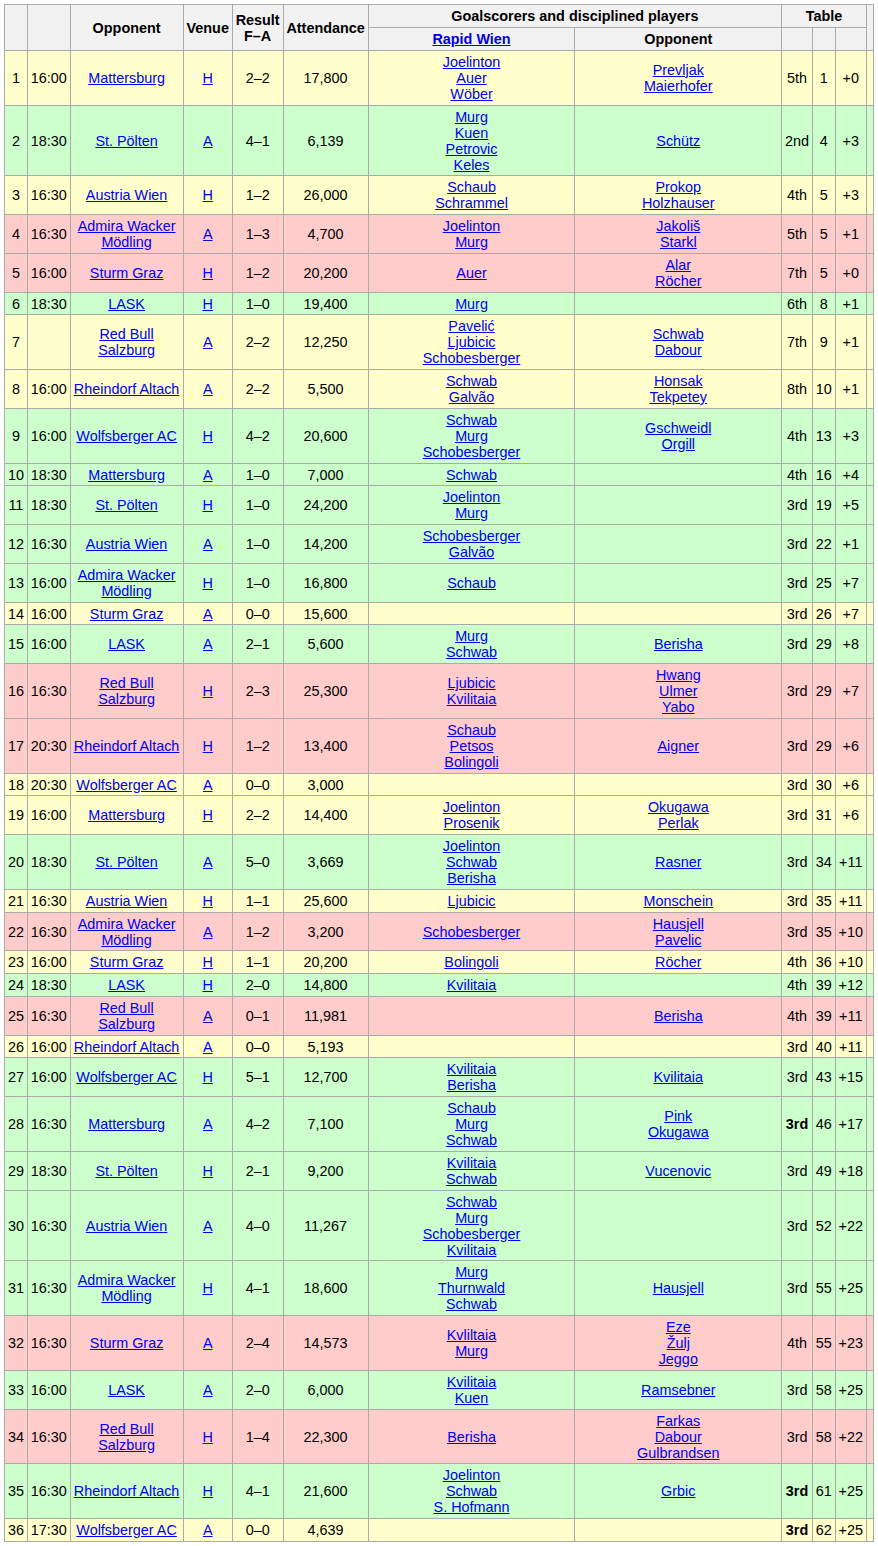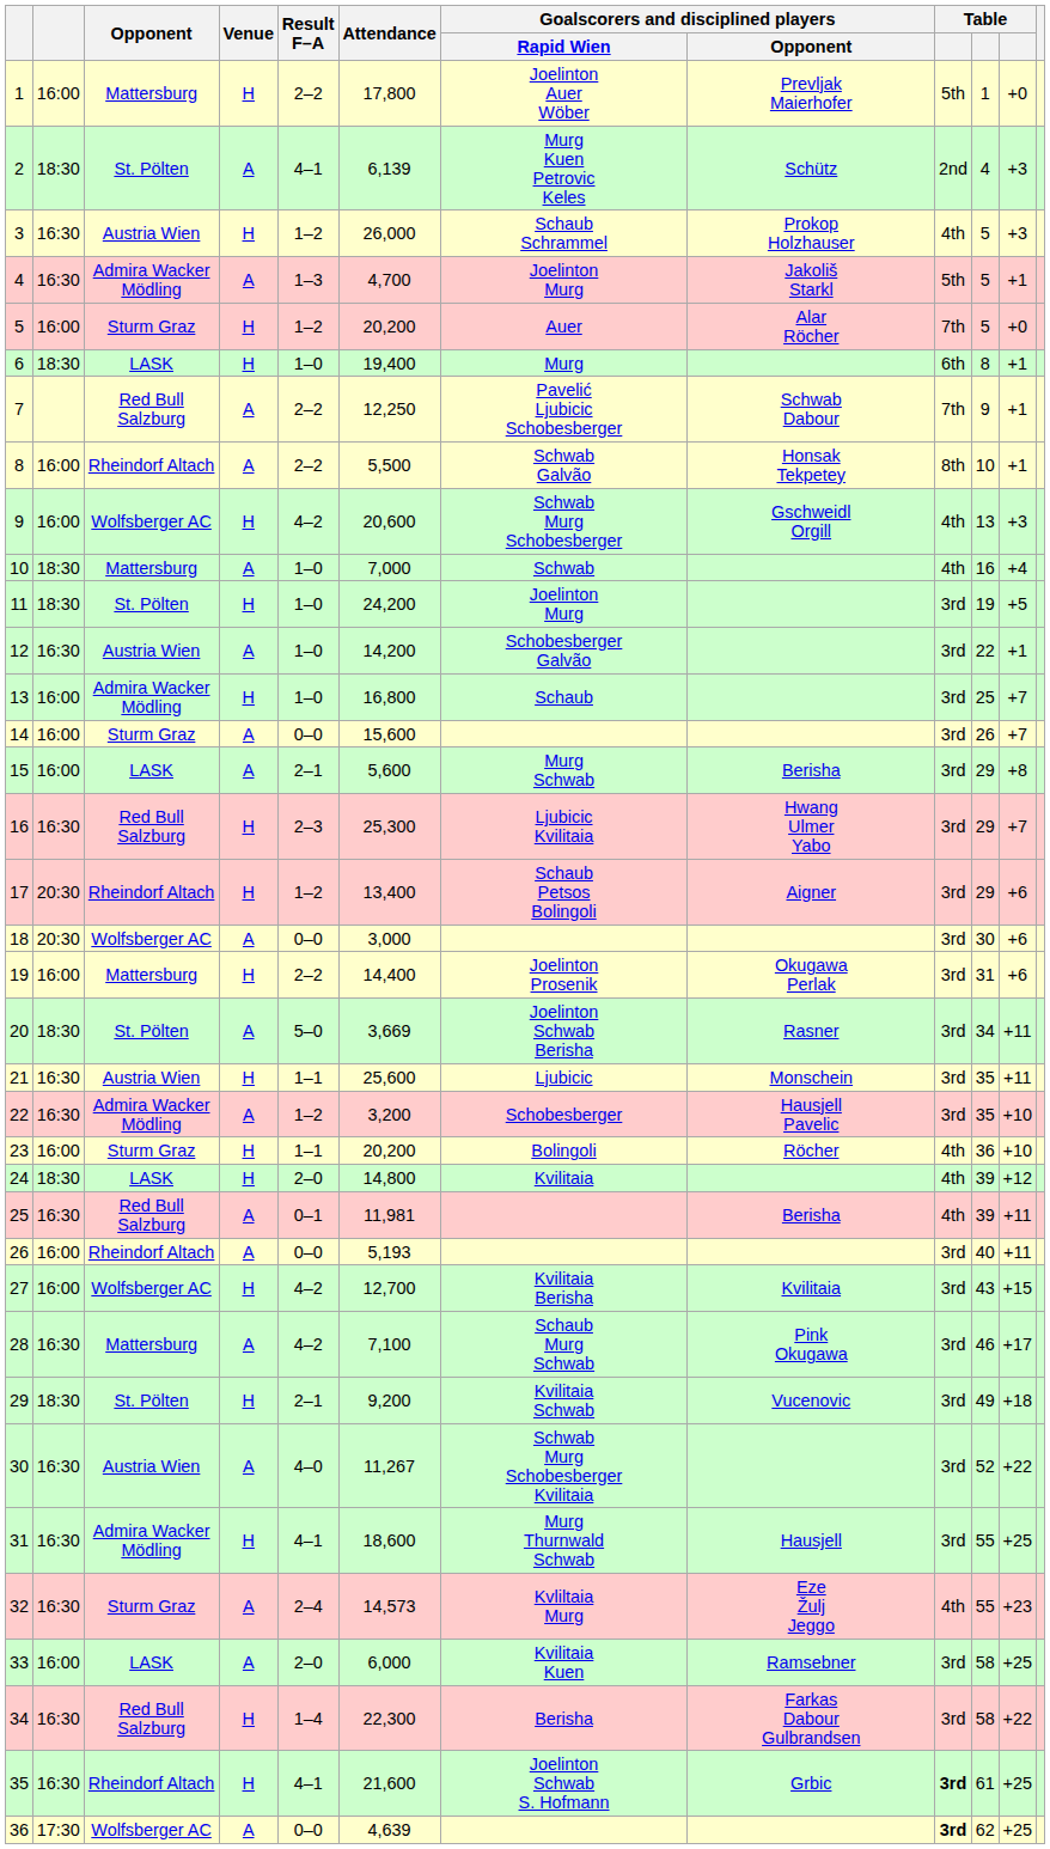27 | Result F–A: 5–1 -> 4–2
28 | column 9: bold -> normal
